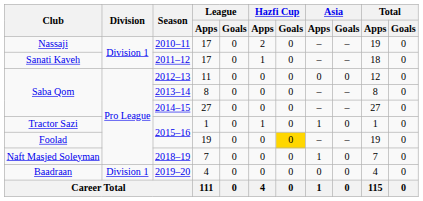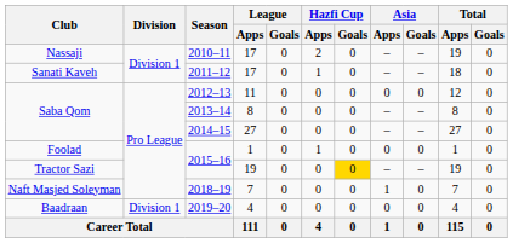2015–16 / 1 | Club: Tractor Sazi -> Foolad
2015–16 / 1 | Asia / Apps: 1 -> 0
2015–16 / 19 | Club: Foolad -> Tractor Sazi
